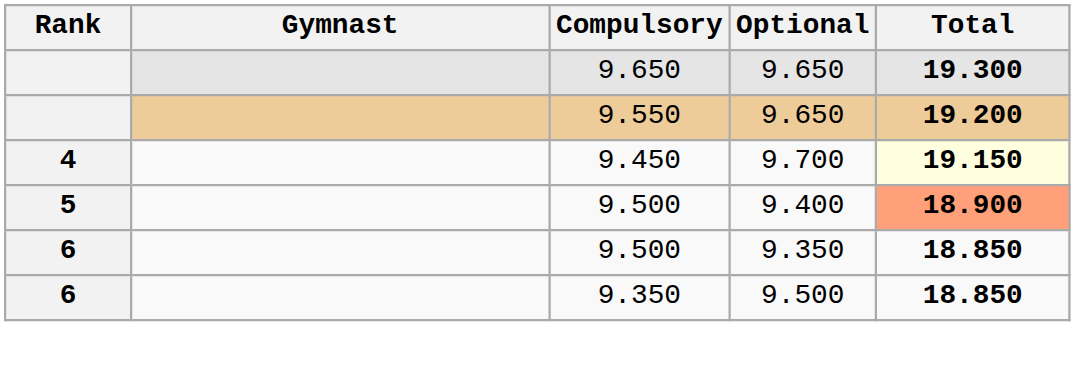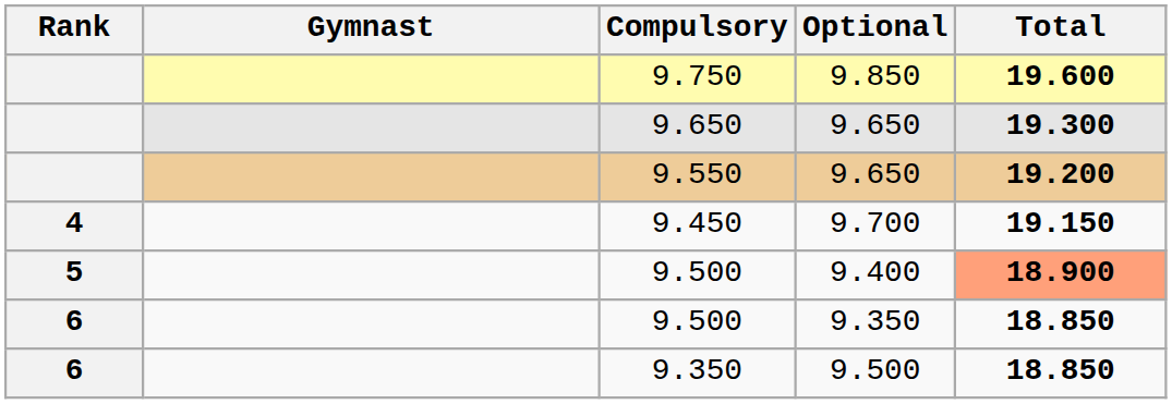+ row: 9.750 | 9.850 | 19.600
9.450 | Total: lightyellow background -> no background
